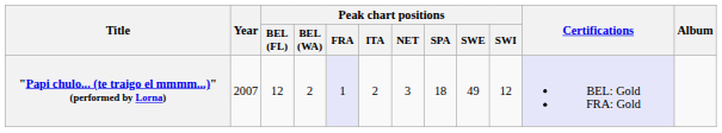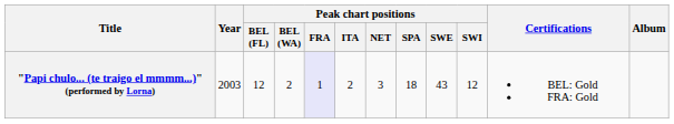"Papi chulo... (te traigo el mmmm...)" (performed by Lorna) | Year: 2007 -> 2003
"Papi chulo... (te traigo el mmmm...)" (performed by Lorna) | Peak chart positions / SWE: 49 -> 43
"Papi chulo... (te traigo el mmmm...)" (performed by Lorna) | Certifications: lavender background -> no background
